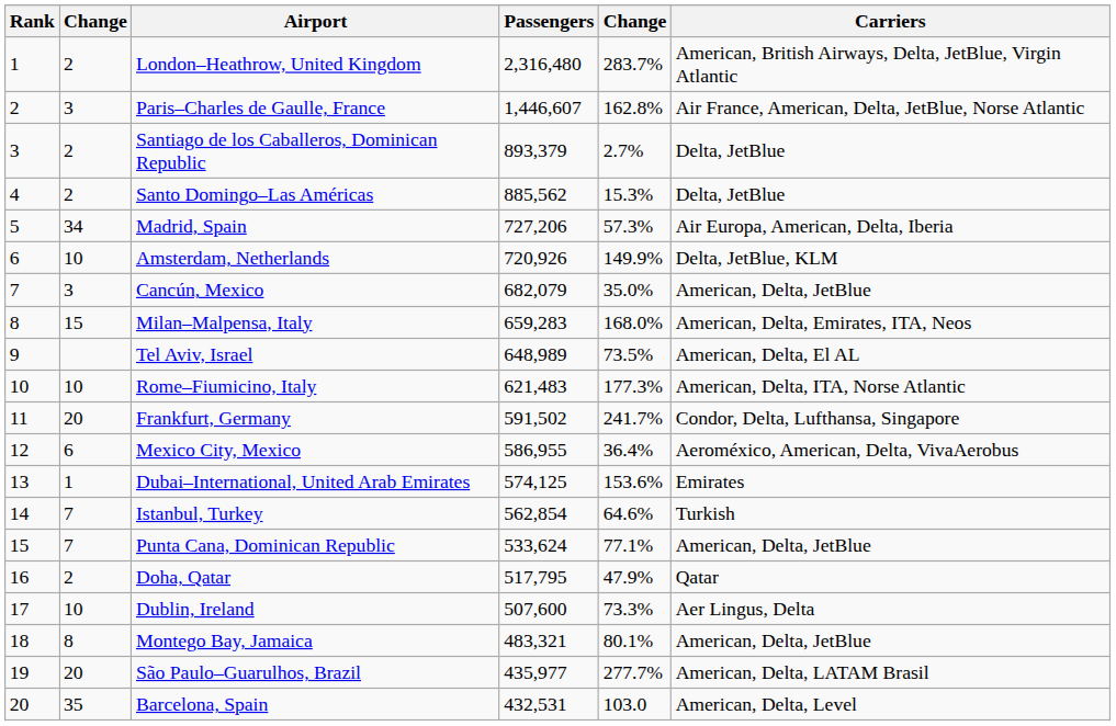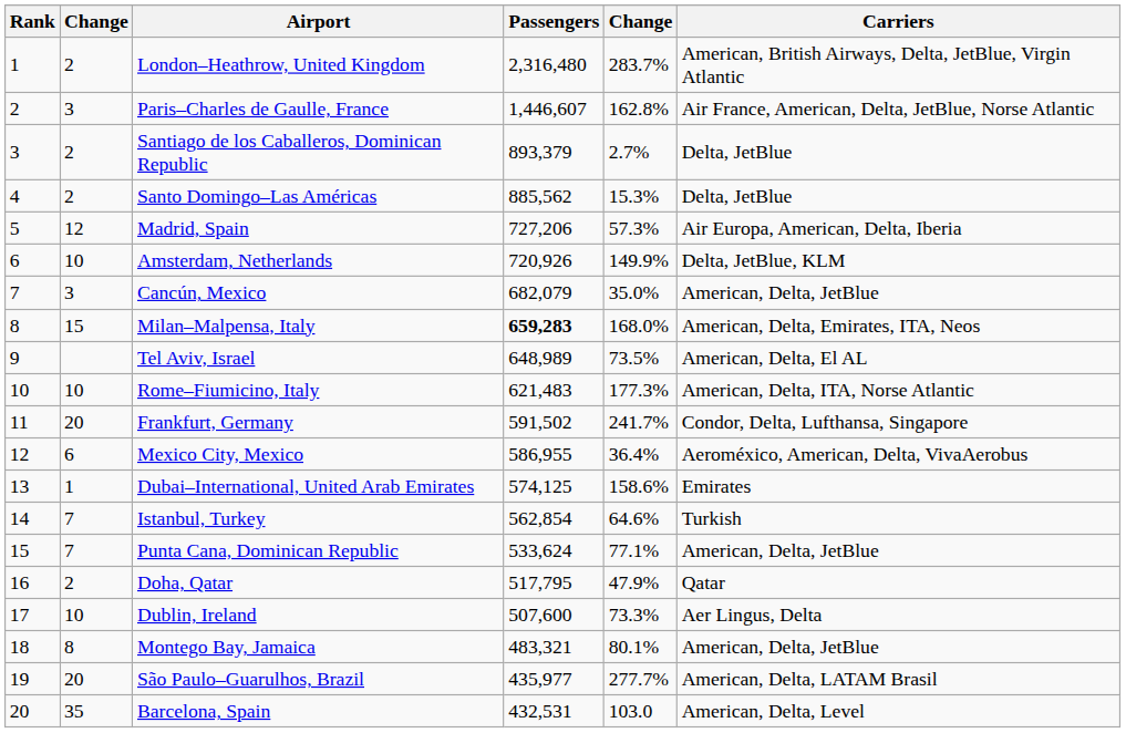Madrid, Spain | column 2: 34 -> 12
Milan–Malpensa, Italy | Passengers: normal -> bold
Dubai–International, United Arab Emirates | column 5: 153.6% -> 158.6%
